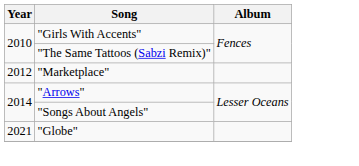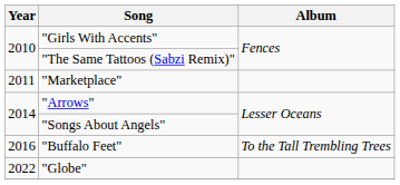"Marketplace" | Year: 2012 -> 2011
+ row: 2016 | "Buffalo Feet" | To the Tall Trembling Trees
"Globe" | Year: 2021 -> 2022
